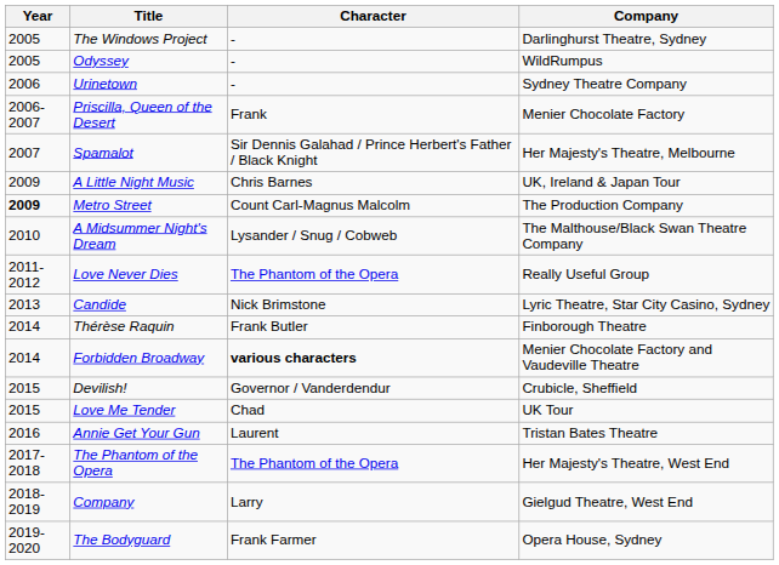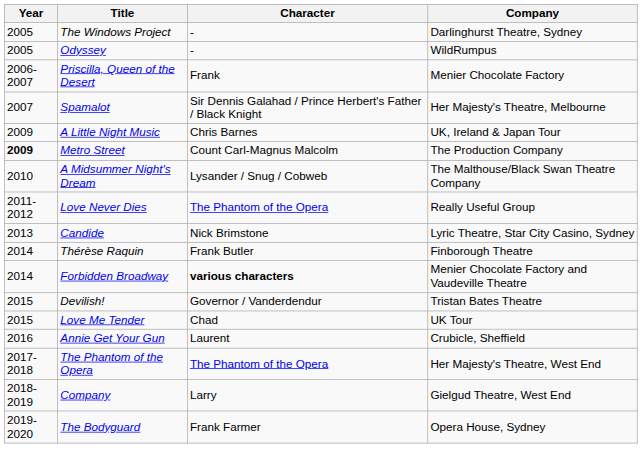- row: 2006 | Urinetown | - | Sydney Theatre Company
Devilish! | Company: Crubicle, Sheffield -> Tristan Bates Theatre
Annie Get Your Gun | Company: Tristan Bates Theatre -> Crubicle, Sheffield
